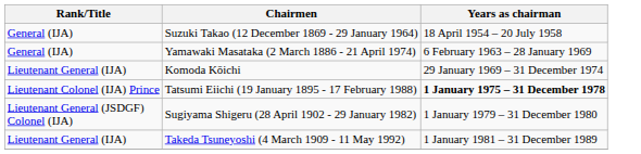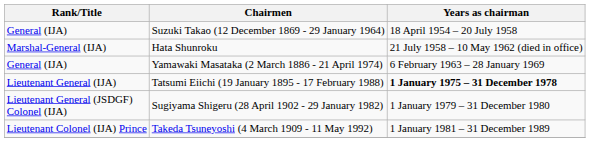+ row: Marshal-General (IJA) | Hata Shunroku | 21 July 1958 – 10 May 1962 (died in office)
- row: Lieutenant General (IJA) | Komoda Kōichi | 29 January 1969 – 31 December 1974
Tatsumi Eiichi (19 January 1895 - 17 February 1988) | Rank/Title: Lieutenant Colonel (IJA) Prince -> Lieutenant General (IJA)
Takeda Tsuneyoshi (4 March 1909 - 11 May 1992) | Rank/Title: Lieutenant General (IJA) -> Lieutenant Colonel (IJA) Prince
